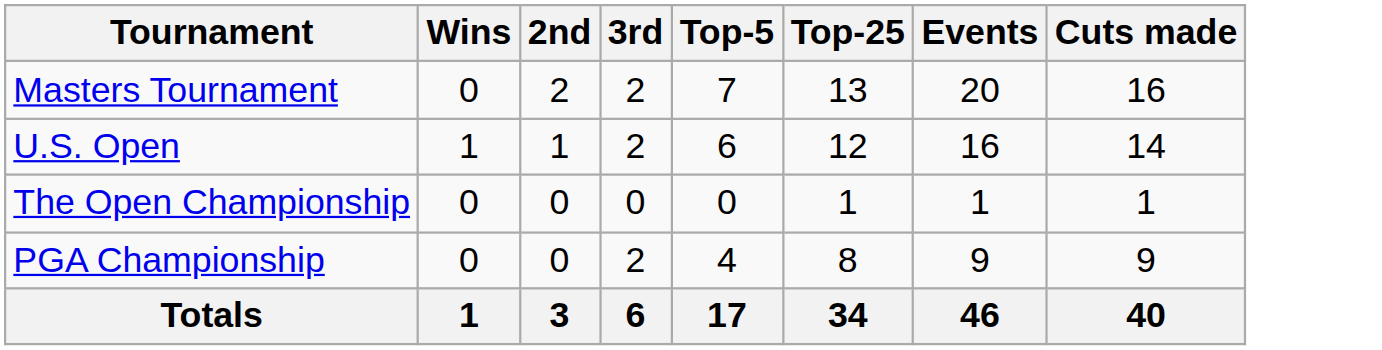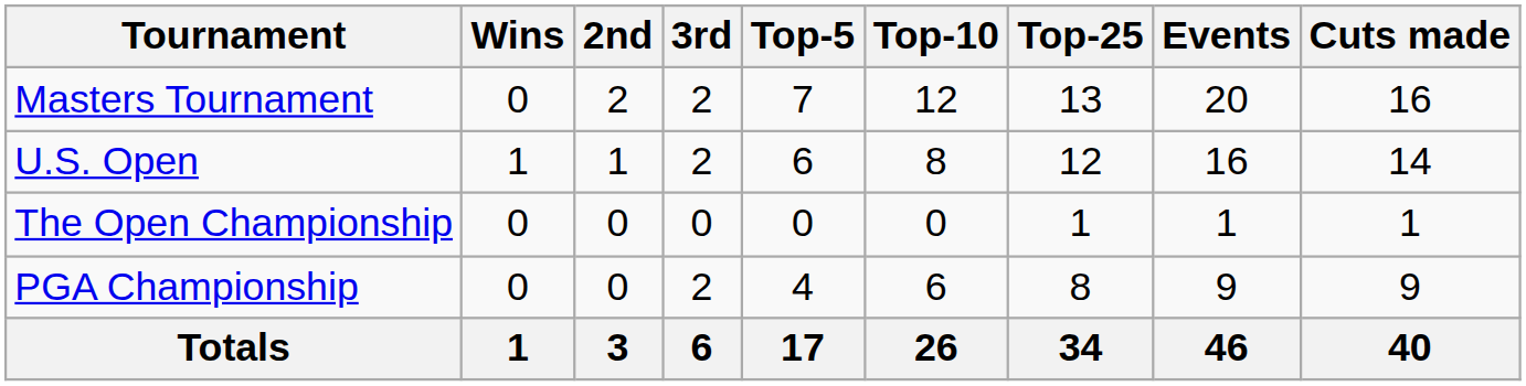+ column: Top-10 | 12 | 8 | 0 | 6 | 26
